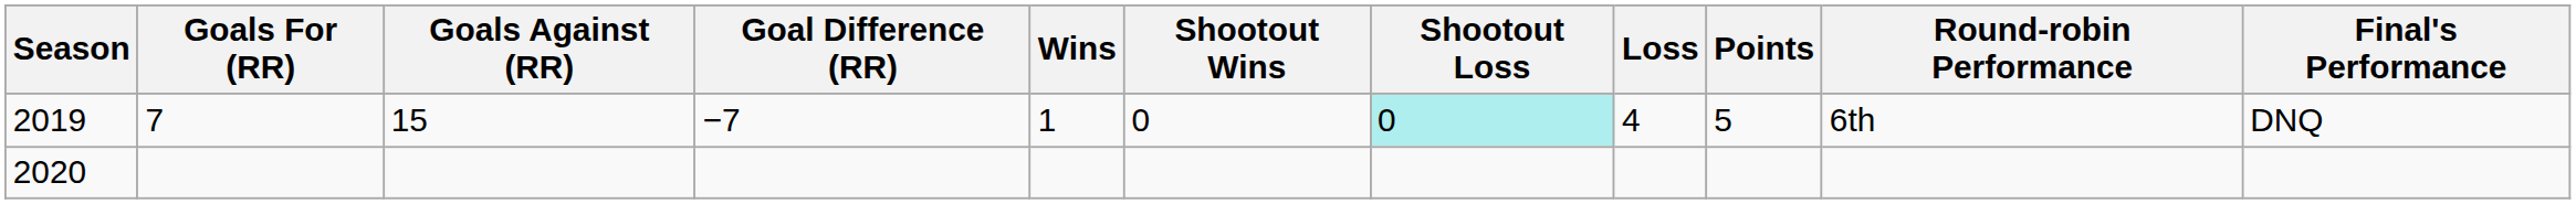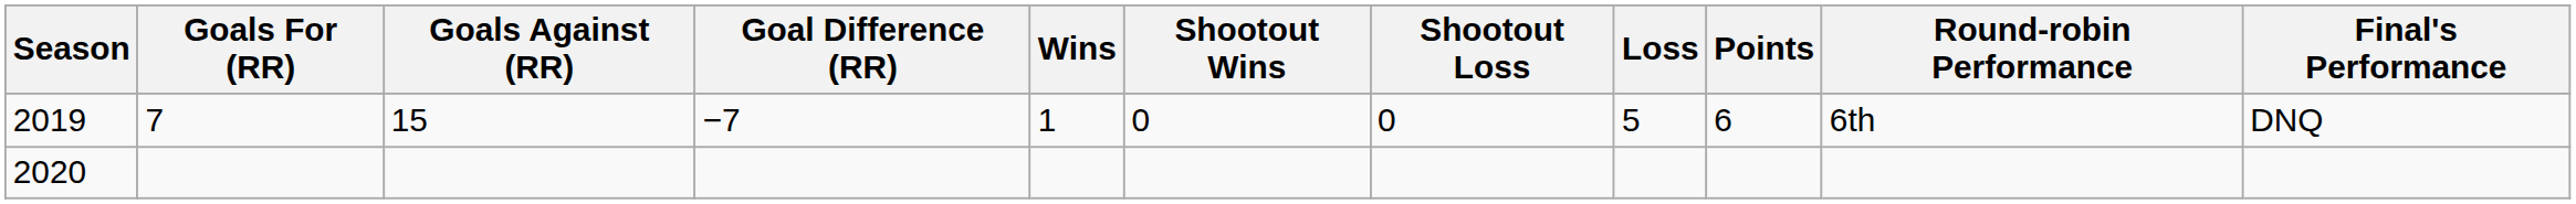2019 | Shootout Loss: paleturquoise background -> no background
2019 | Loss: 4 -> 5
2019 | Points: 5 -> 6
